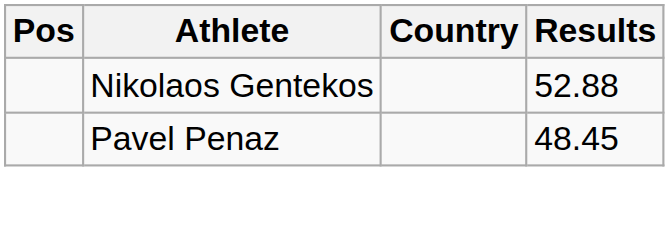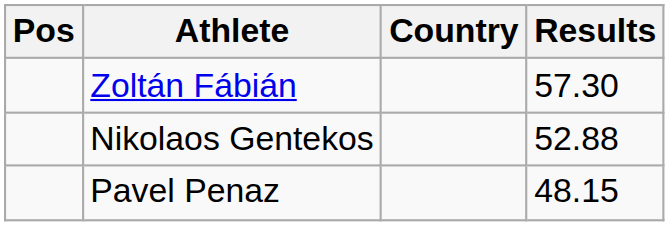+ row: Zoltán Fábián | 57.30
Pavel Penaz | Results: 48.45 -> 48.15
